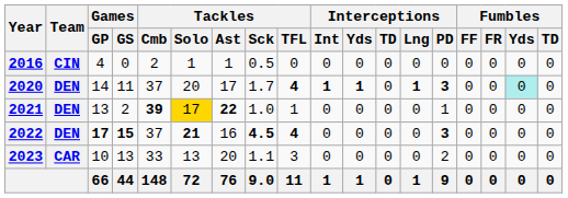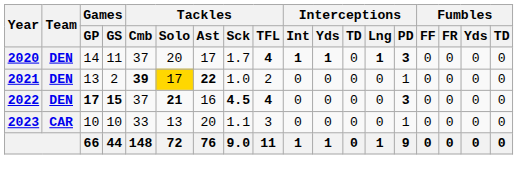- row: 2016 | CIN | 4 | 0 | 2 | 1 | 1 | 0.5 | 0 | 0 | 0 | 0 | 0 | 0 | 0 | 0 | 0 | 0
2020 | Fumbles / Yds: paleturquoise background -> no background
2021 | Tackles / TFL: 1 -> 2
2023 | Games / GS: 13 -> 10
2023 | Interceptions / PD: 2 -> 1
